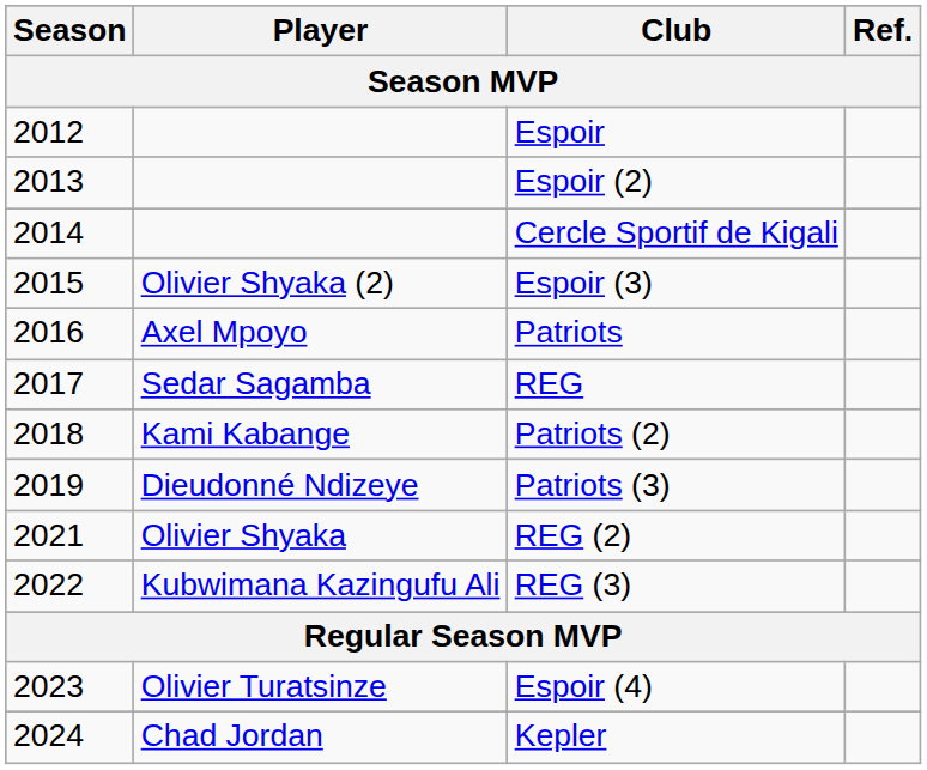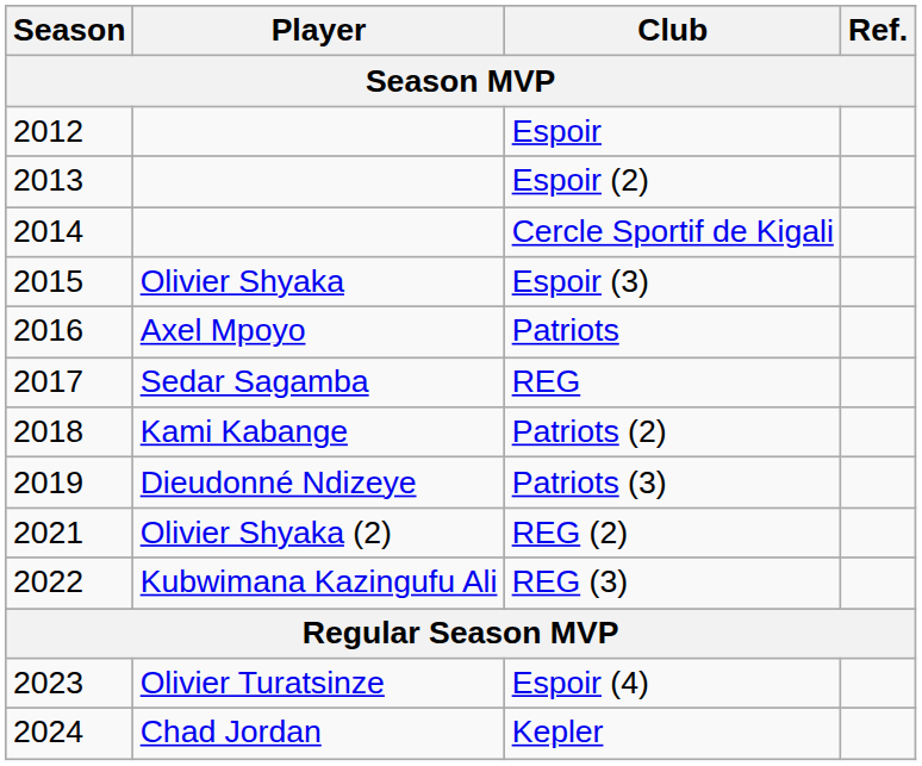Espoir (3) | Player: Olivier Shyaka (2) -> Olivier Shyaka
REG (2) | Player: Olivier Shyaka -> Olivier Shyaka (2)
